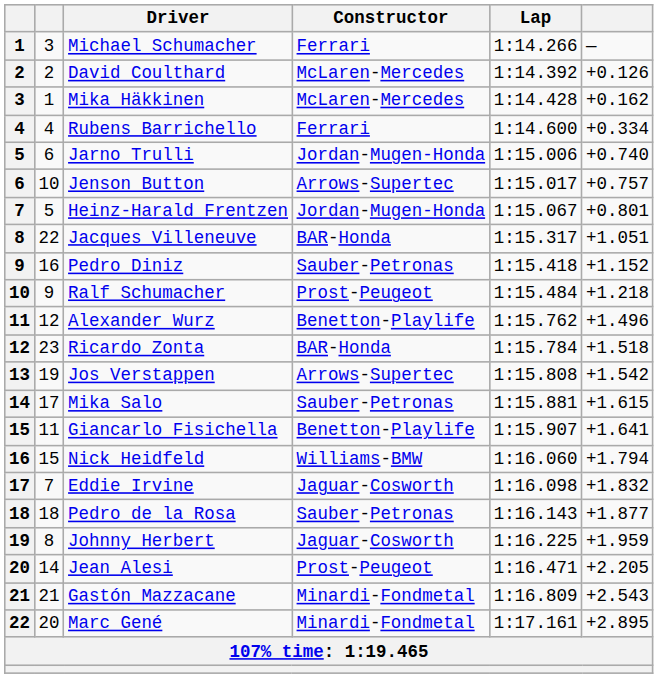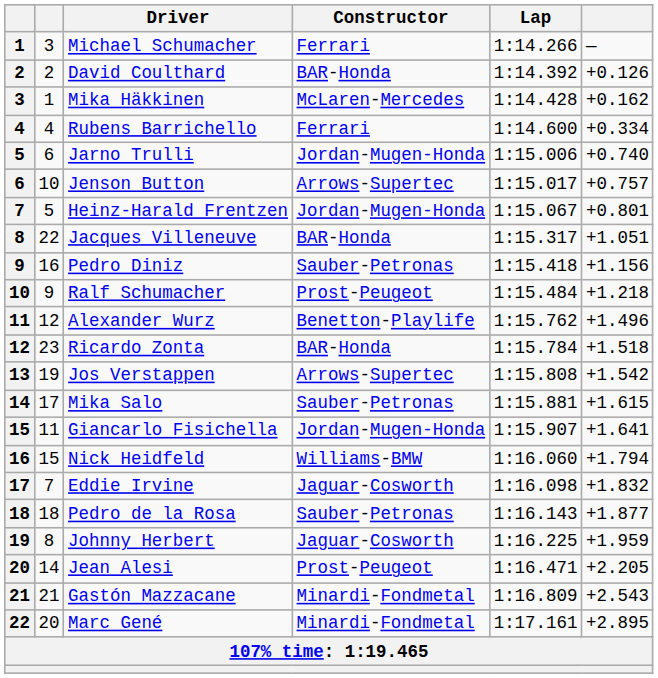David Coulthard | Constructor: McLaren-Mercedes -> BAR-Honda
Pedro Diniz | column 6: +1.152 -> +1.156
Giancarlo Fisichella | Constructor: Benetton-Playlife -> Jordan-Mugen-Honda
